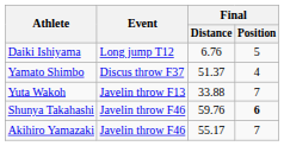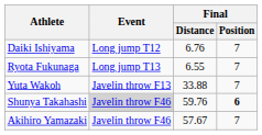Daiki Ishiyama | Final / Position: 5 -> 7
+ row: Ryota Fukunaga | Long jump T13 | 6.55 | 7
- row: Yamato Shimbo | Discus throw F37 | 51.37 | 4
Shunya Takahashi | Event: no background -> lightgrey background
Akihiro Yamazaki | Final / Distance: 55.17 -> 57.67
